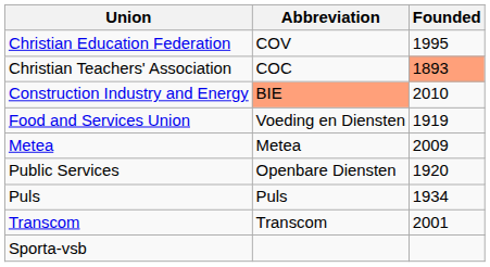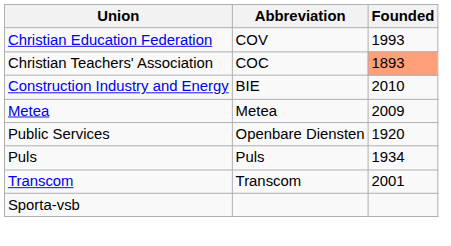Christian Education Federation | Founded: 1995 -> 1993
Construction Industry and Energy | Abbreviation: lightsalmon background -> no background
- row: Food and Services Union | Voeding en Diensten | 1919
